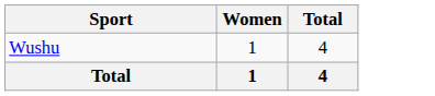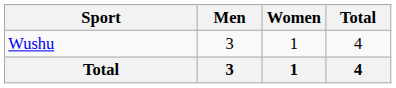+ column: Men | 3 | 3
